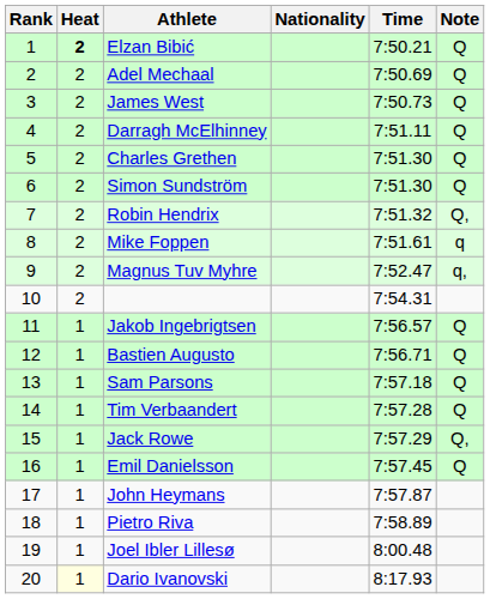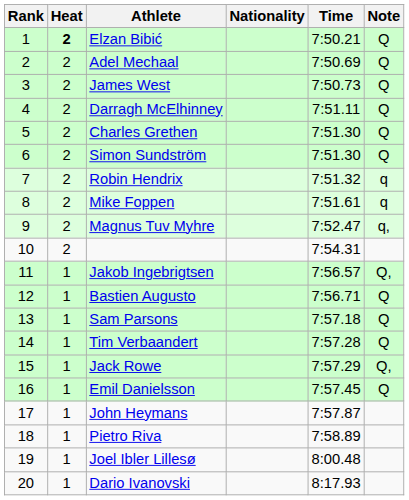Robin Hendrix | Note: Q, -> q
Jakob Ingebrigtsen | Note: Q -> Q,
Dario Ivanovski | Heat: lightyellow background -> no background
